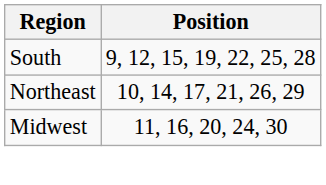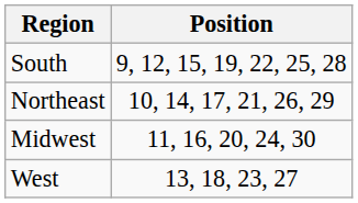+ row: West | 13, 18, 23, 27
